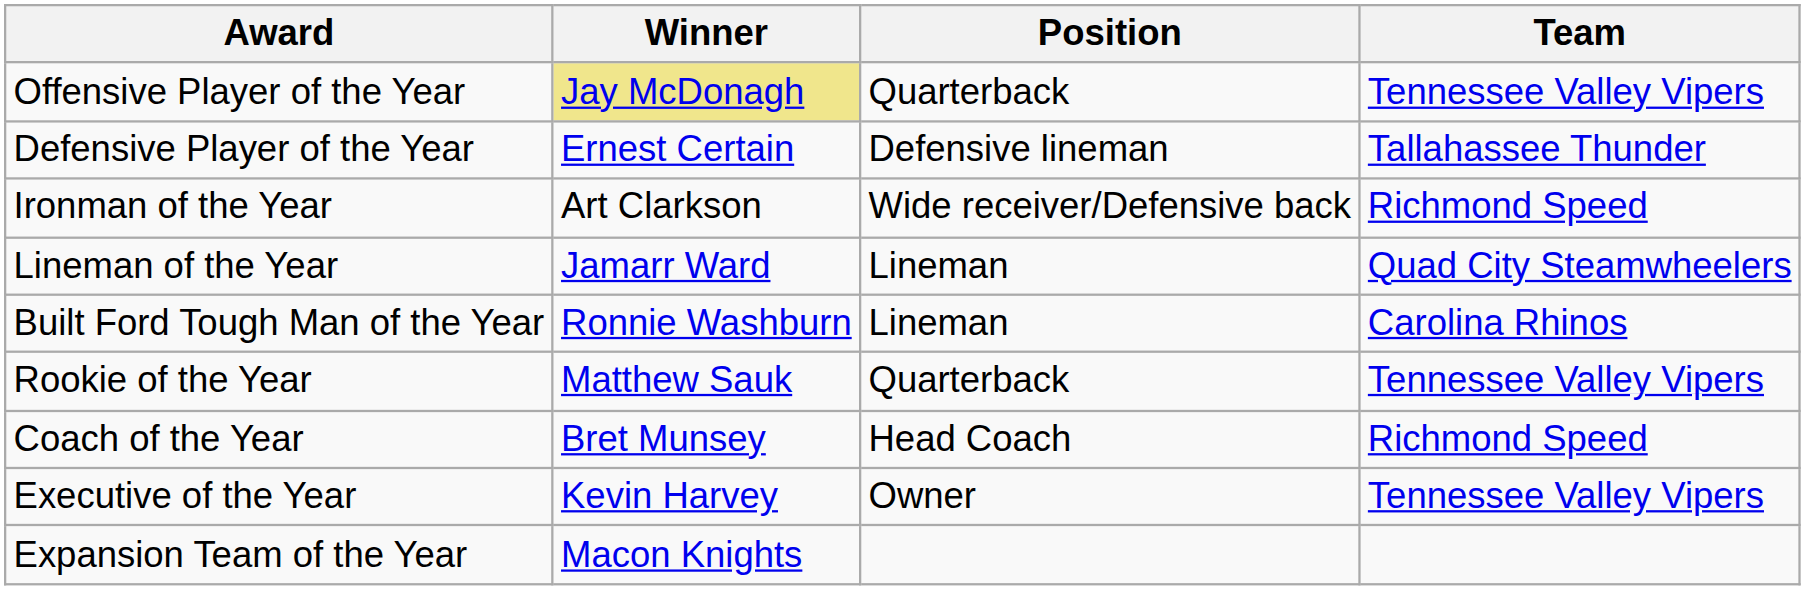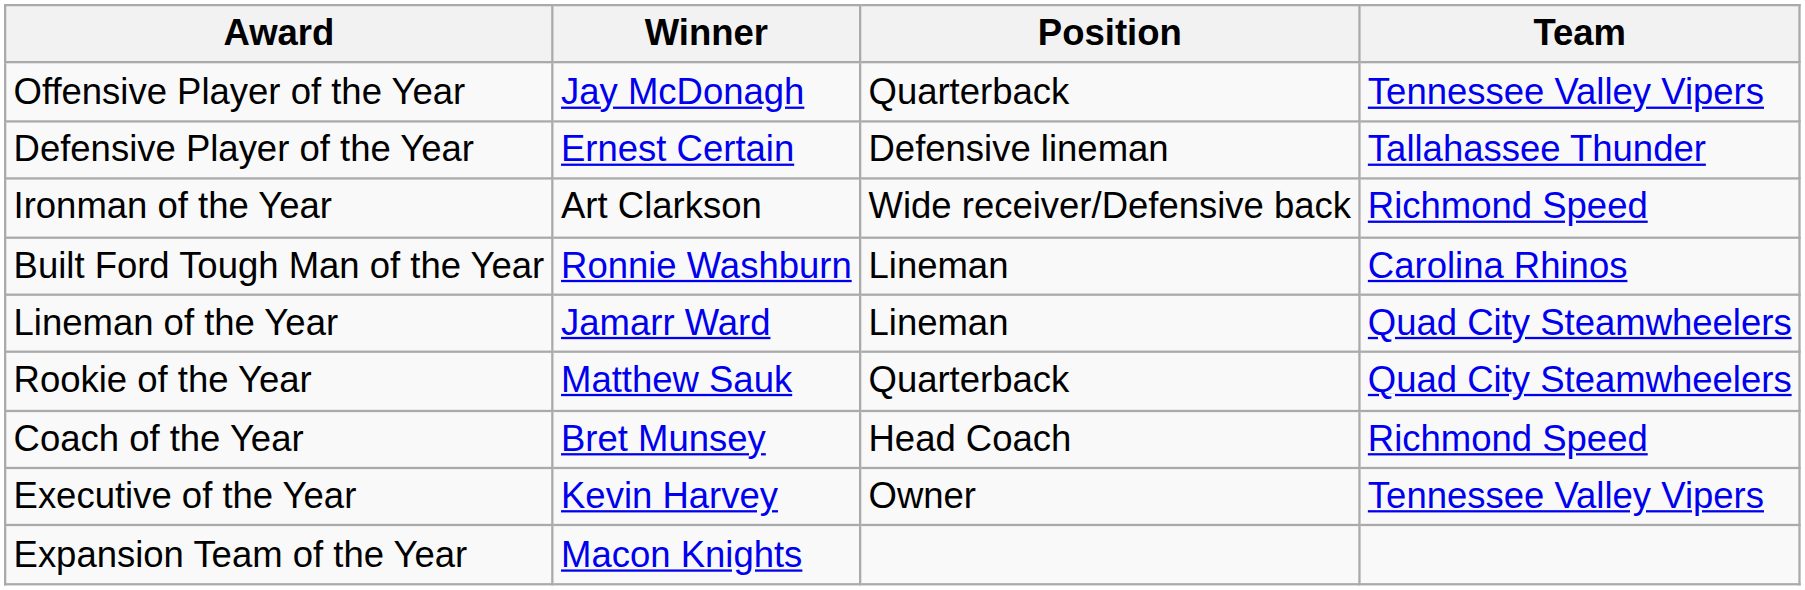Offensive Player of the Year | Winner: khaki background -> no background
rows swapped: Lineman of the Year <-> Built Ford Tough Man of the Year
Rookie of the Year | Team: Tennessee Valley Vipers -> Quad City Steamwheelers
